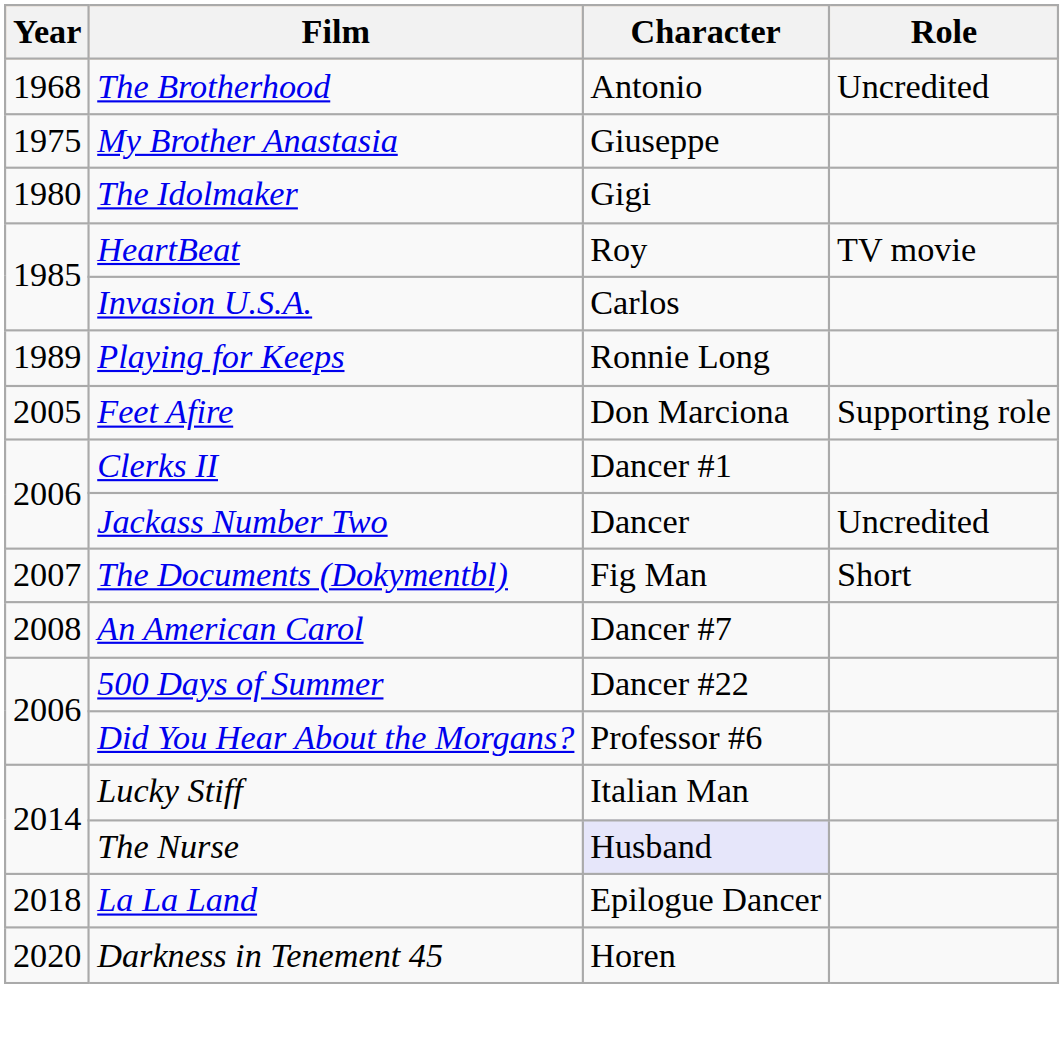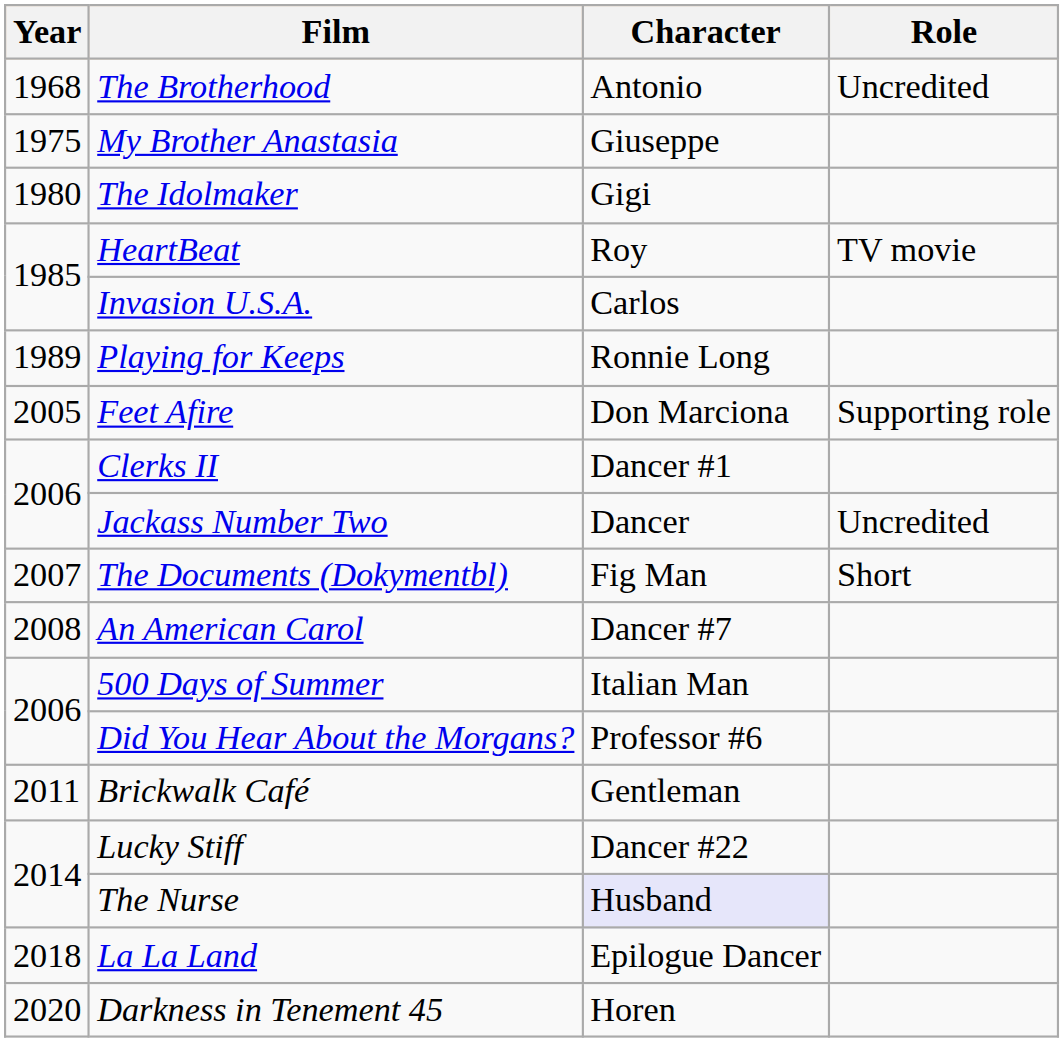500 Days of Summer | Character: Dancer #22 -> Italian Man
+ row: 2011 | Brickwalk Café | Gentleman
Lucky Stiff | Character: Italian Man -> Dancer #22
